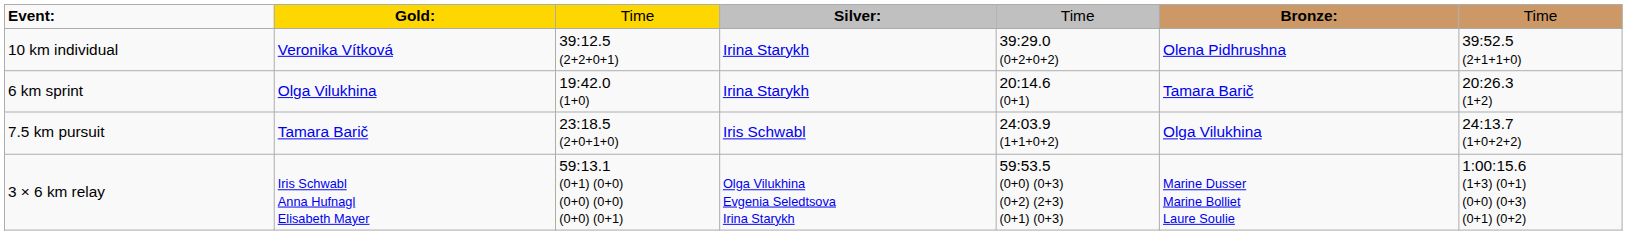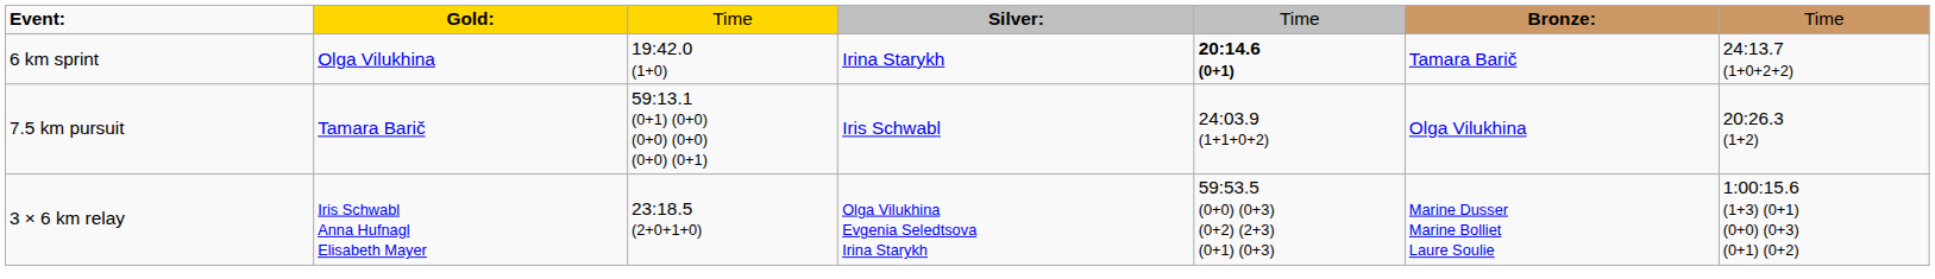- row: 10 km individual | Veronika Vítková | 39:12.5 (2+2+0+1) | Irina Starykh | 39:29.0 (0+2+0+2) | Olena Pidhrushna | 39:52.5 (2+1+1+0)
6 km sprint | column 5: normal -> bold
6 km sprint | column 7: 20:26.3 (1+2) -> 24:13.7 (1+0+2+2)
7.5 km pursuit | column 3: 23:18.5 (2+0+1+0) -> 59:13.1 (0+1) (0+0) (0+0) (0+0) (0+0) (0+1)
7.5 km pursuit | column 7: 24:13.7 (1+0+2+2) -> 20:26.3 (1+2)
3 × 6 km relay | column 3: 59:13.1 (0+1) (0+0) (0+0) (0+0) (0+0) (0+1) -> 23:18.5 (2+0+1+0)
